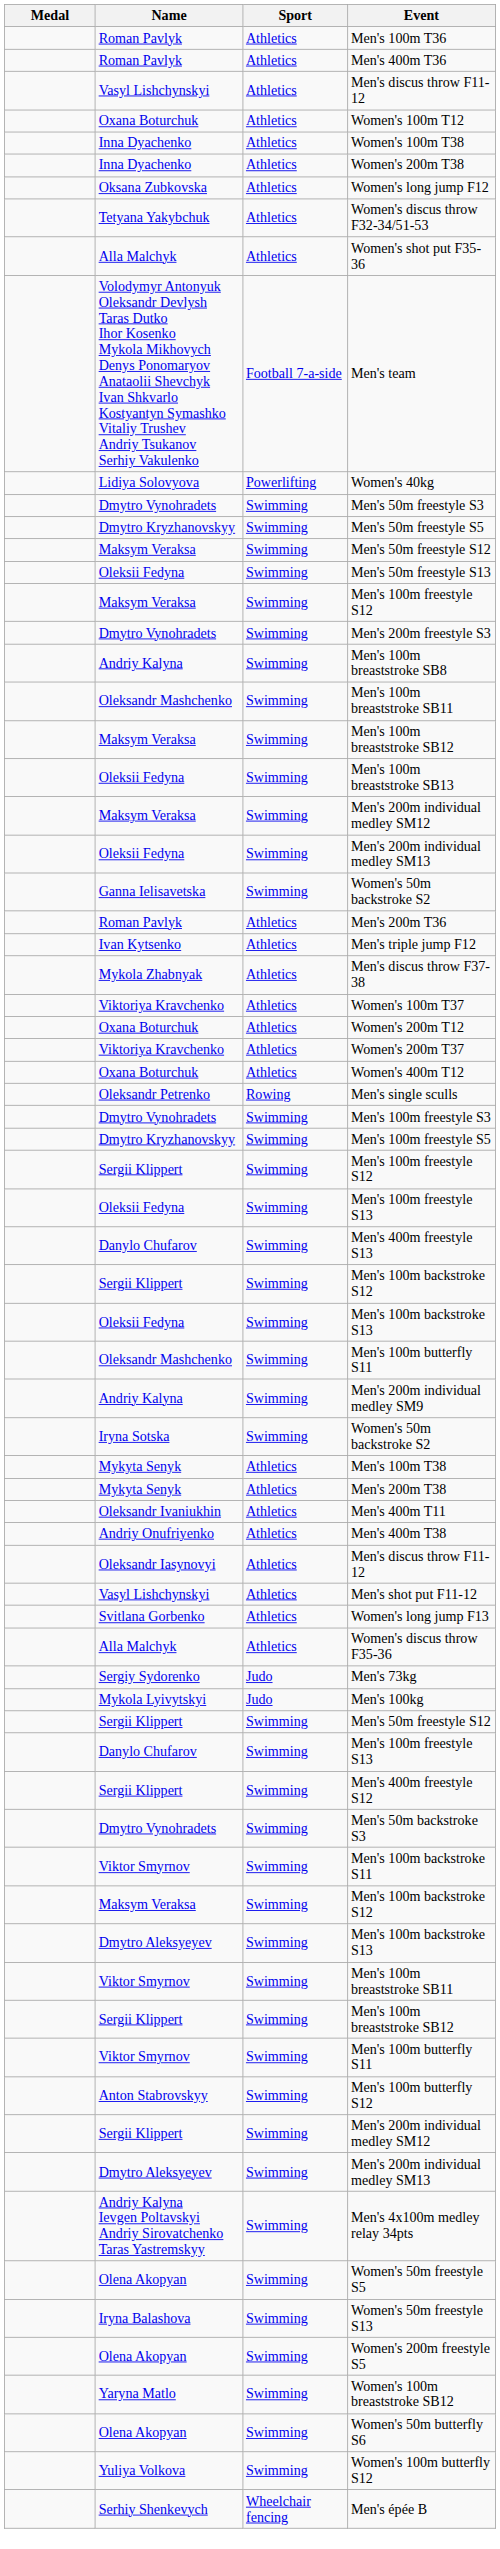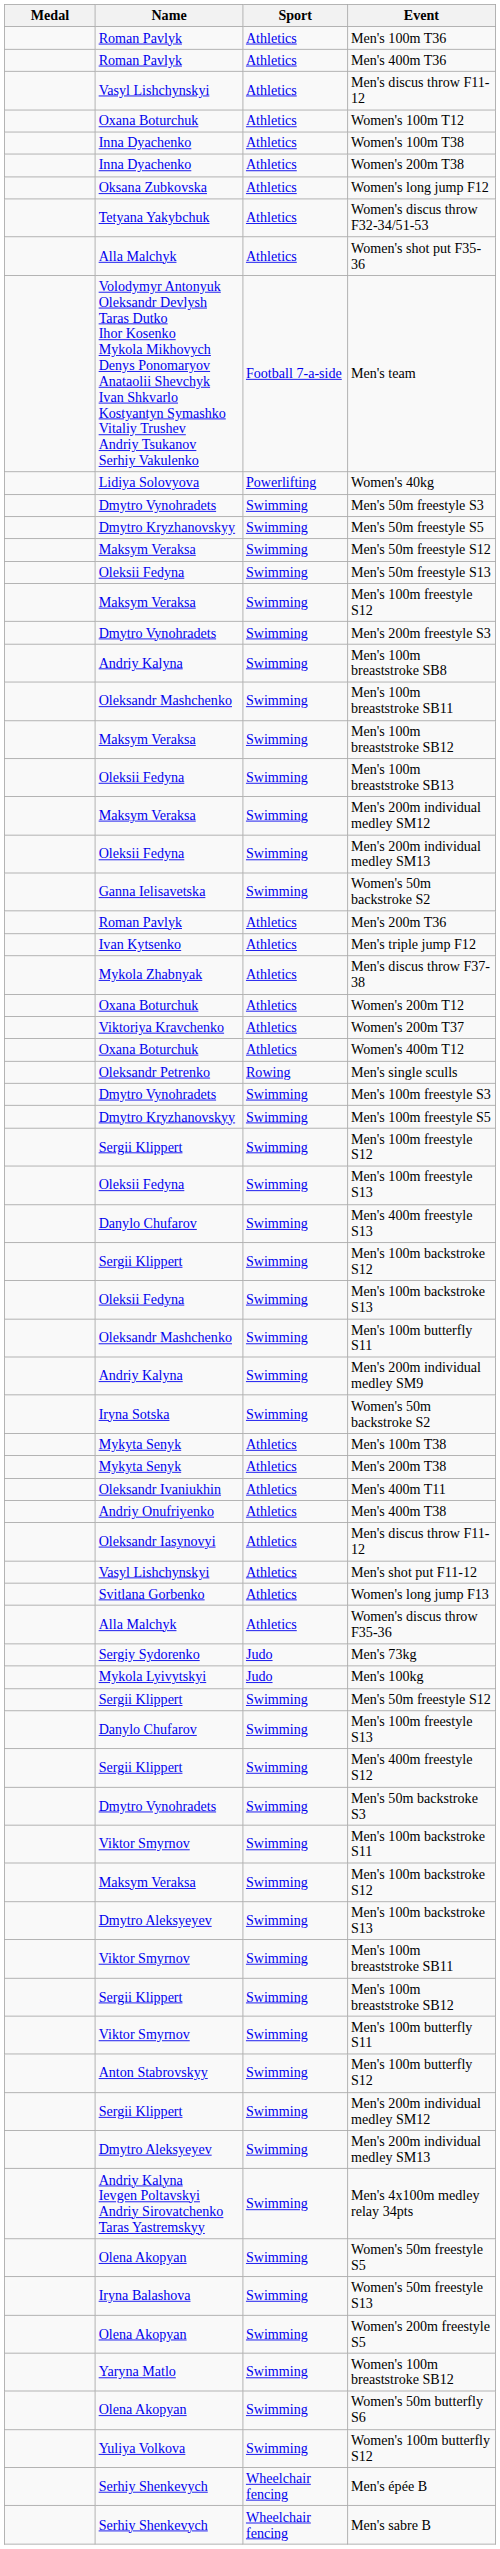- row: Viktoriya Kravchenko | Athletics | Women's 100m T37
+ row: Serhiy Shenkevych | Wheelchair fencing | Men's sabre B
